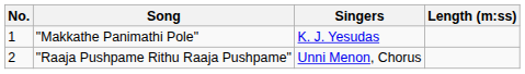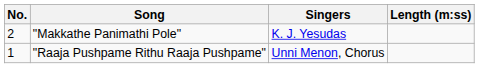"Makkathe Panimathi Pole" | No.: 1 -> 2
"Raaja Pushpame Rithu Raaja Pushpame" | No.: 2 -> 1
